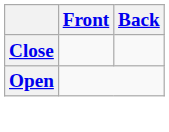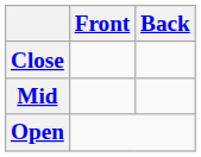+ row: Mid
